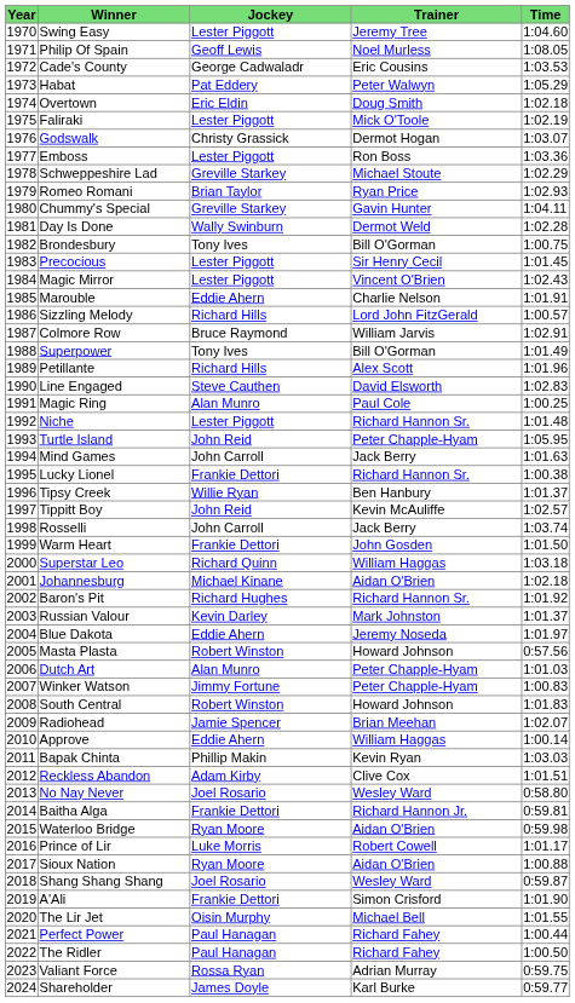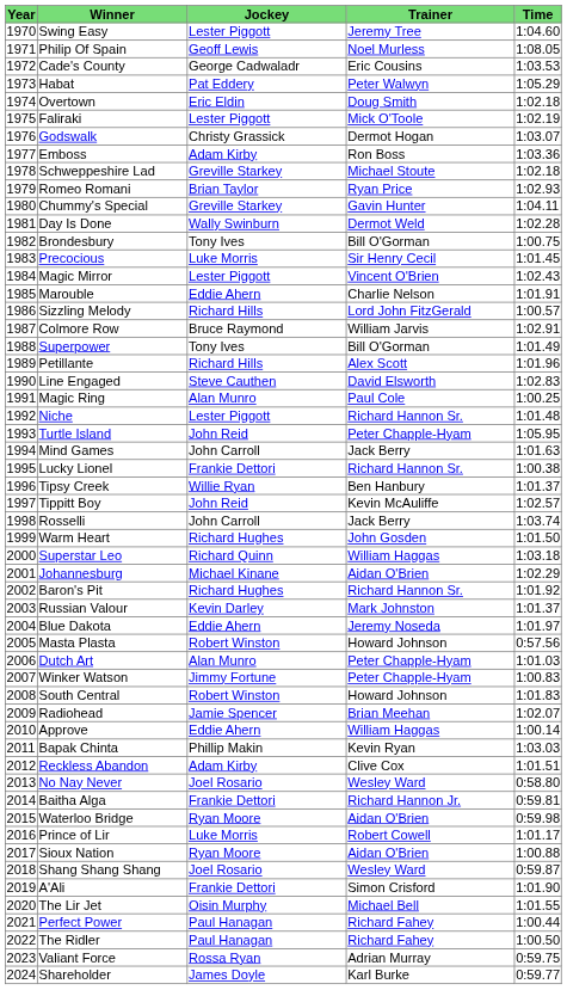Emboss | Jockey: Lester Piggott -> Adam Kirby
Schweppeshire Lad | Time: 1:02.29 -> 1:02.18
Precocious | Jockey: Lester Piggott -> Luke Morris
Warm Heart | Jockey: Frankie Dettori -> Richard Hughes
Johannesburg | Time: 1:02.18 -> 1:02.29
